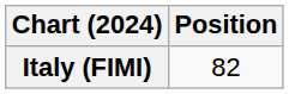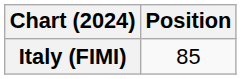Italy (FIMI) | Position: 82 -> 85
